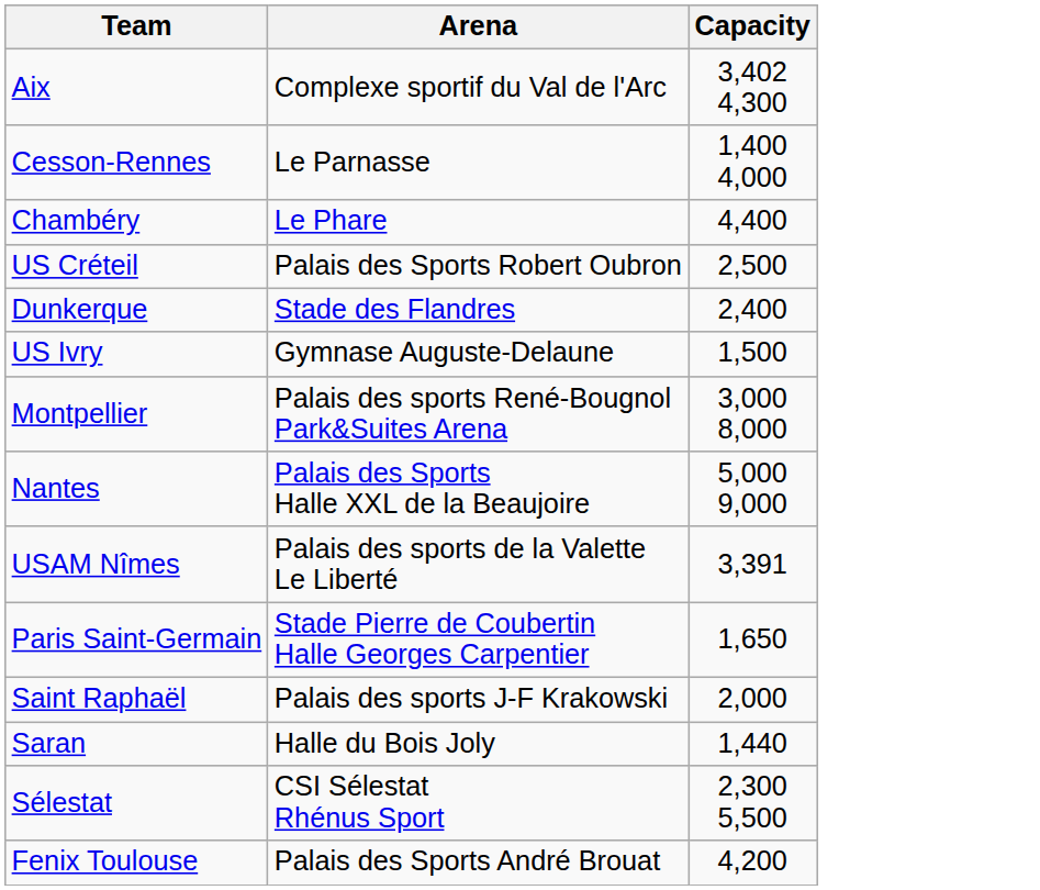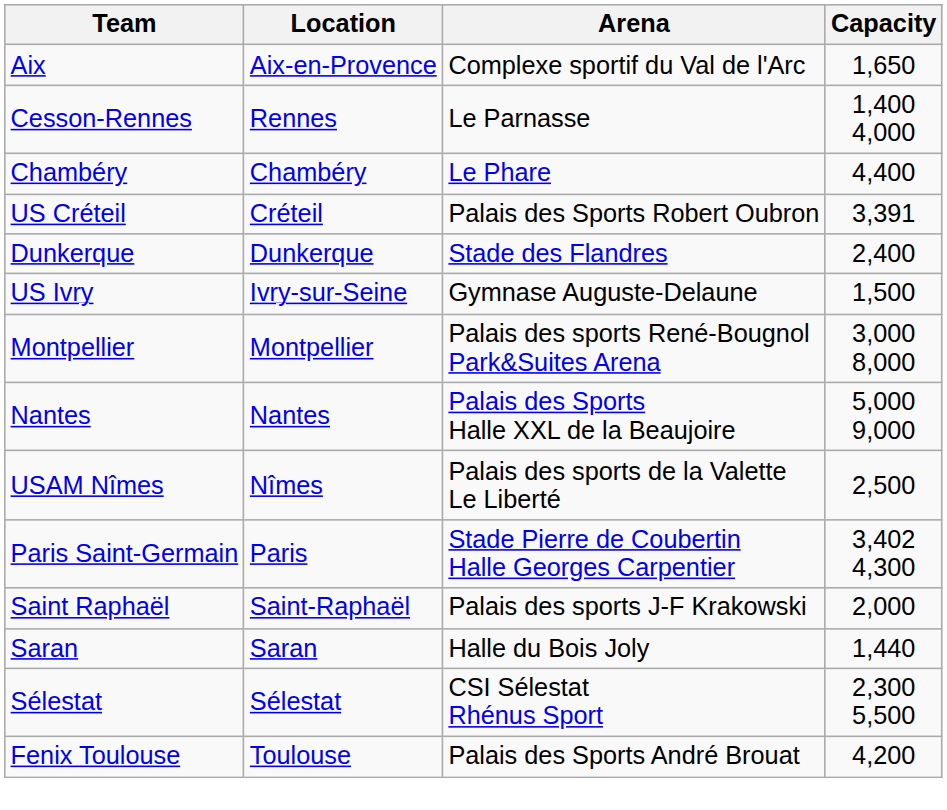+ column: Location | Aix-en-Provence | Rennes | Chambéry | Créteil | Dunkerque | Ivry-sur-Seine | Montpellier | Nantes | Nîmes | Paris | Saint-Raphaël | Saran | Sélestat | Toulouse
Aix | Capacity: 3,402 4,300 -> 1,650
US Créteil | Capacity: 2,500 -> 3,391
USAM Nîmes | Capacity: 3,391 -> 2,500
Paris Saint-Germain | Capacity: 1,650 -> 3,402 4,300
